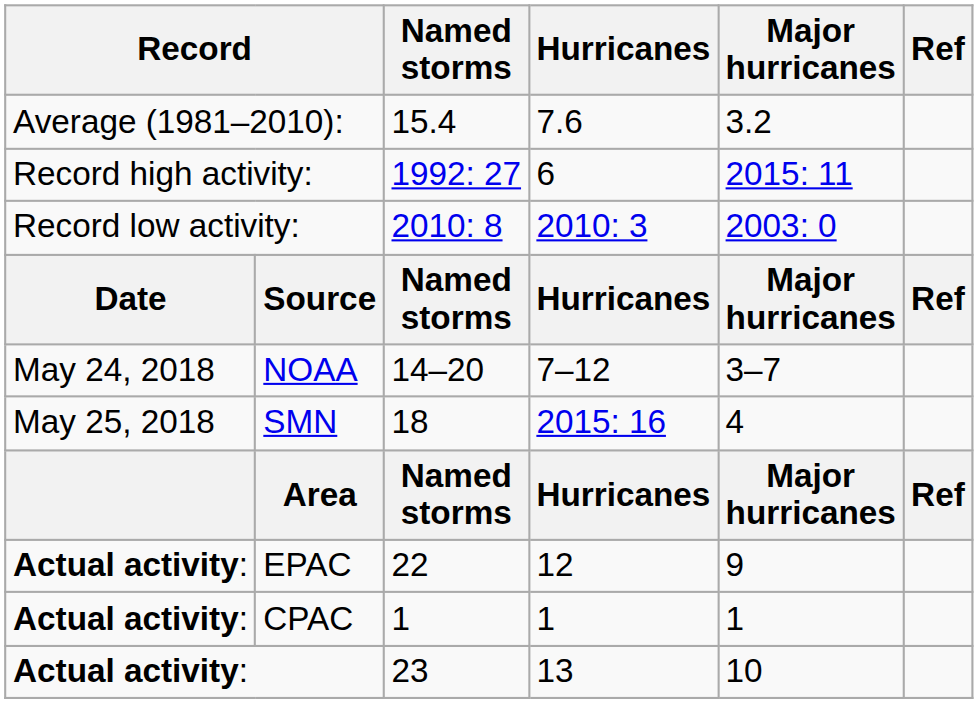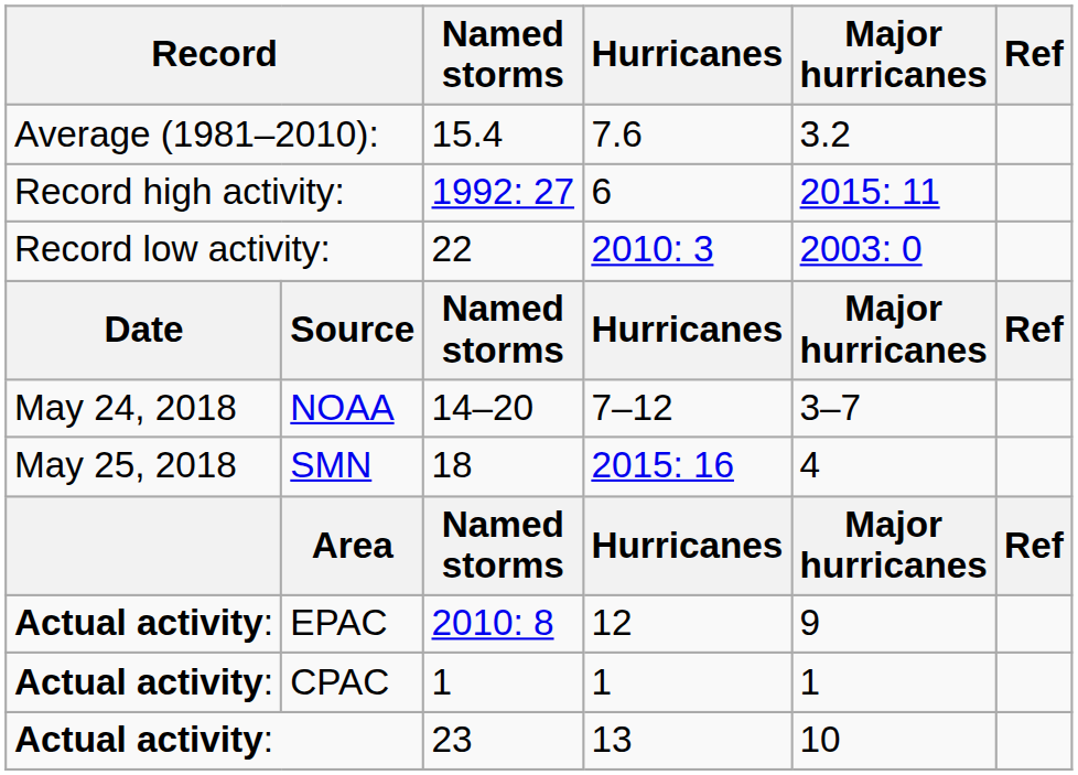Record low activity: | Named storms: 2010: 8 -> 22
EPAC | Named storms: 22 -> 2010: 8
